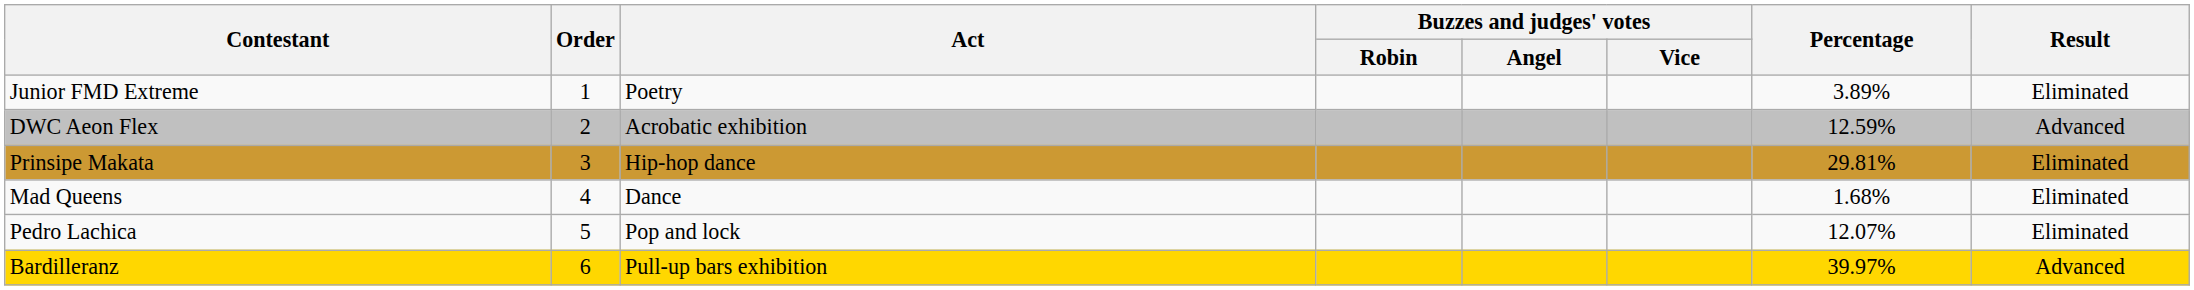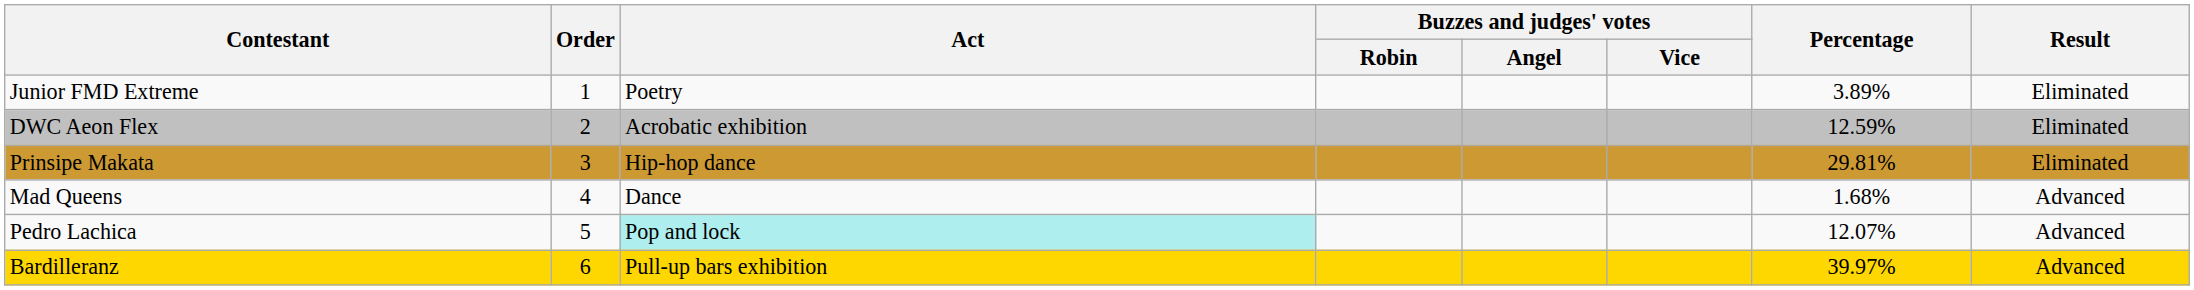DWC Aeon Flex | Result: Advanced -> Eliminated
Mad Queens | Result: Eliminated -> Advanced
Pedro Lachica | Act: no background -> paleturquoise background
Pedro Lachica | Result: Eliminated -> Advanced
